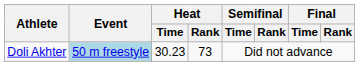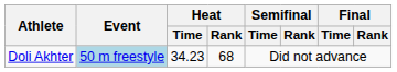Doli Akhter | Heat / Time: 30.23 -> 34.23
Doli Akhter | Heat / Rank: 73 -> 68
